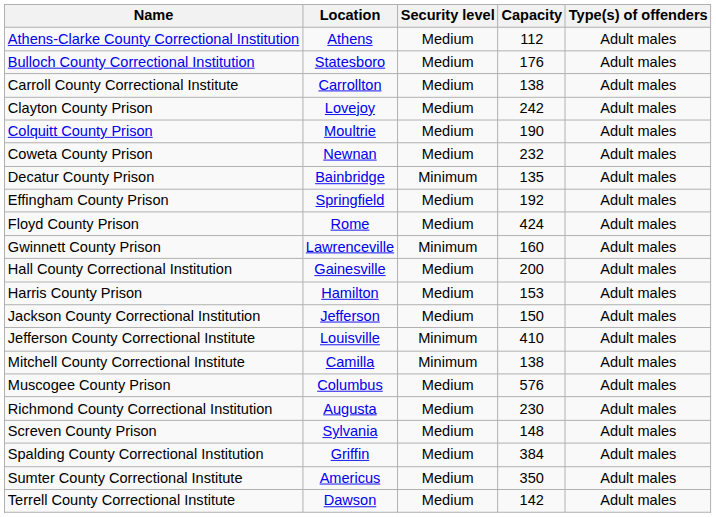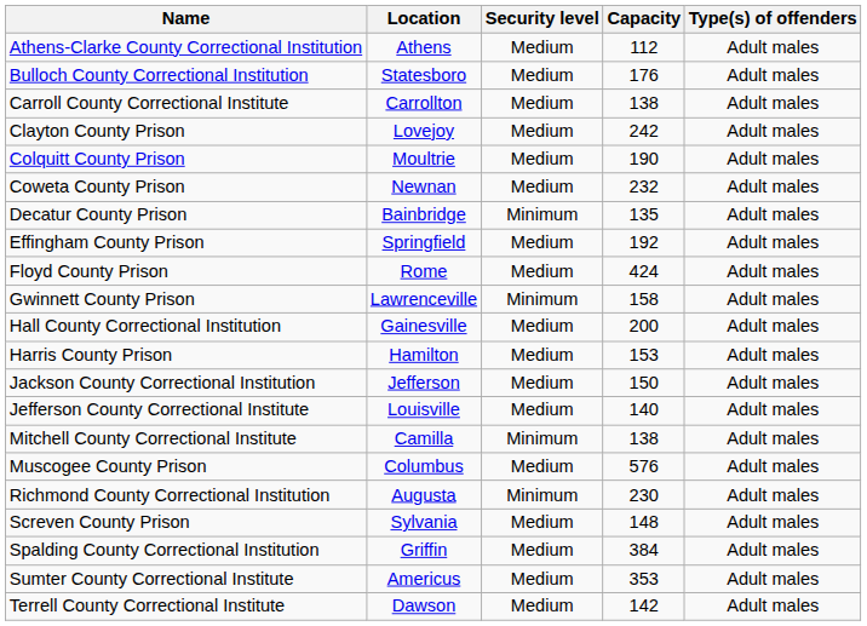Gwinnett County Prison | Capacity: 160 -> 158
Jefferson County Correctional Institute | Security level: Minimum -> Medium
Jefferson County Correctional Institute | Capacity: 410 -> 140
Richmond County Correctional Institution | Security level: Medium -> Minimum
Sumter County Correctional Institute | Capacity: 350 -> 353
